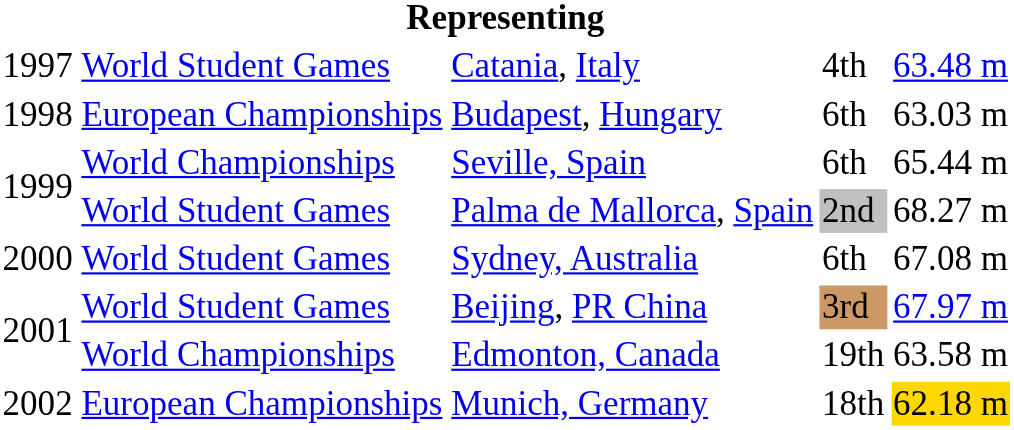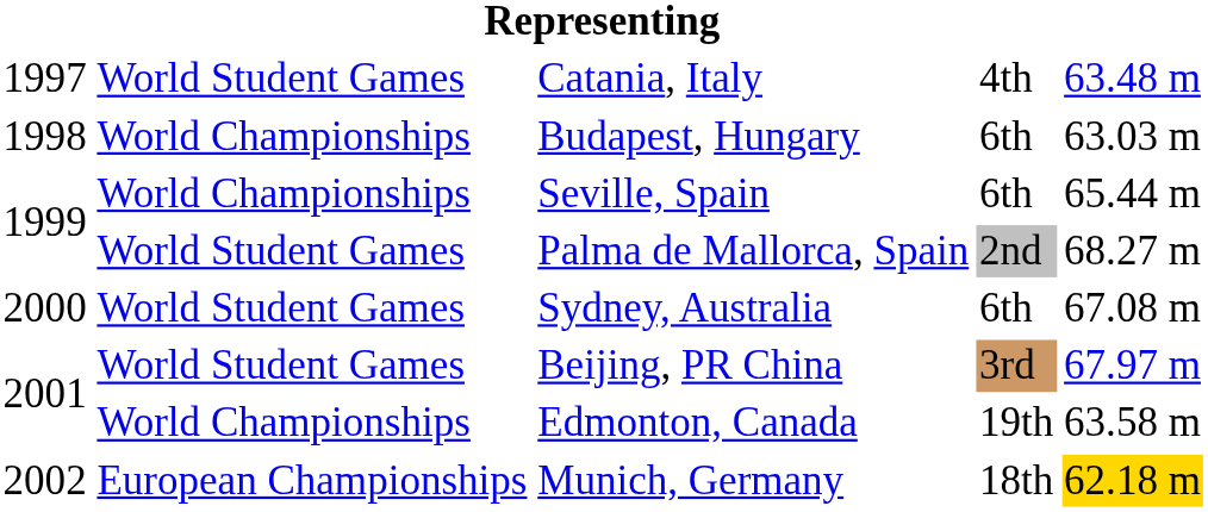Budapest, Hungary | column 2: European Championships -> World Championships
